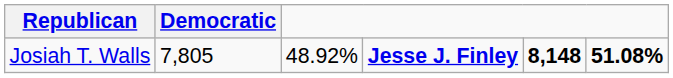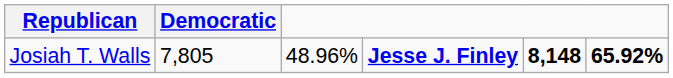Josiah T. Walls | column 3: 48.92% -> 48.96%
Josiah T. Walls | column 6: 51.08% -> 65.92%
